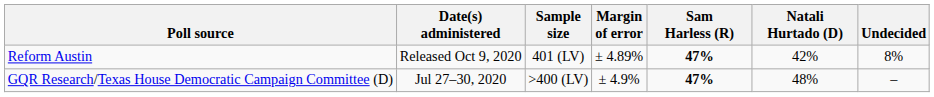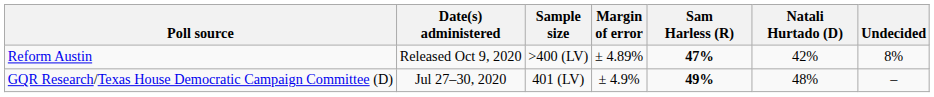Reform Austin | Sample size: 401 (LV) -> >400 (LV)
GQR Research/Texas House Democratic Campaign Committee (D) | Sample size: >400 (LV) -> 401 (LV)
GQR Research/Texas House Democratic Campaign Committee (D) | Sam Harless (R): 47% -> 49%
